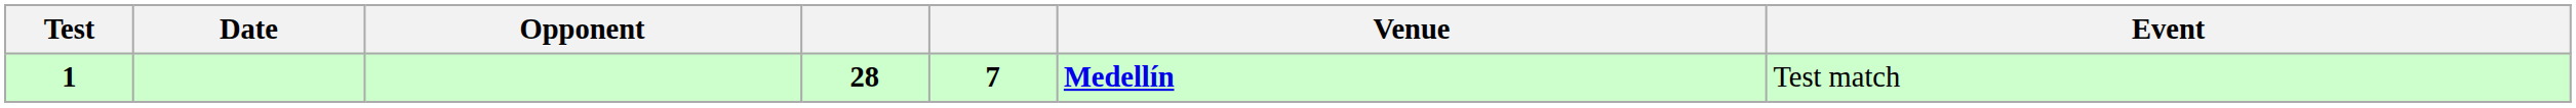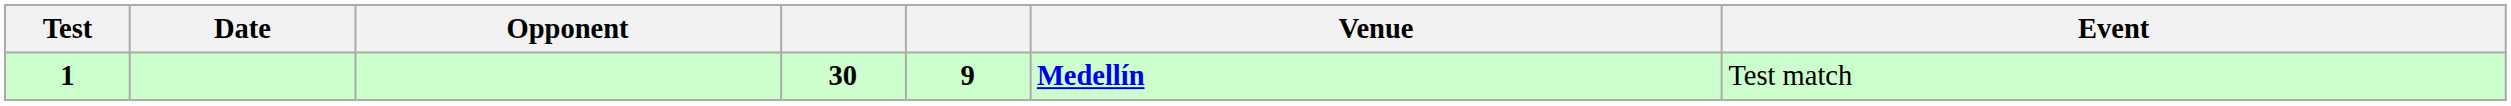1 | column 4: 28 -> 30
1 | column 5: 7 -> 9
